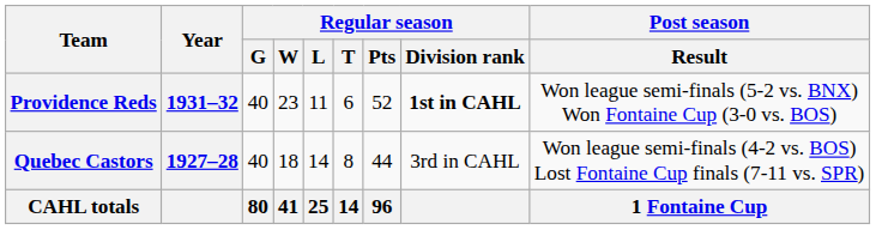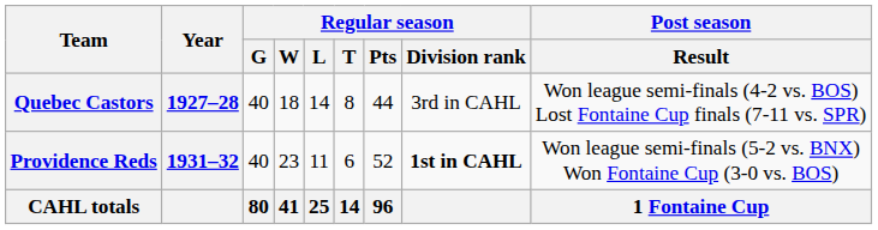rows swapped: Quebec Castors <-> Providence Reds
